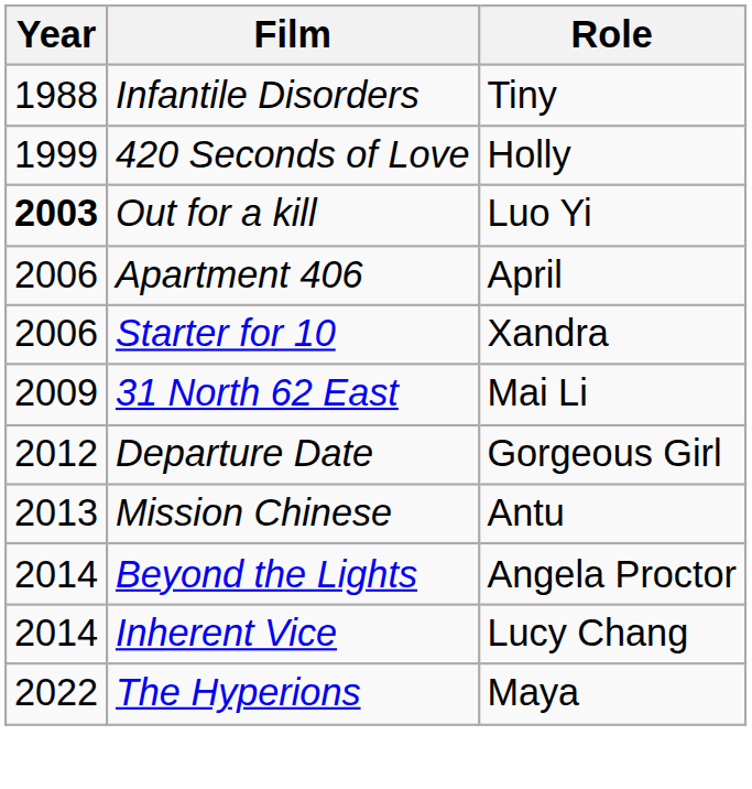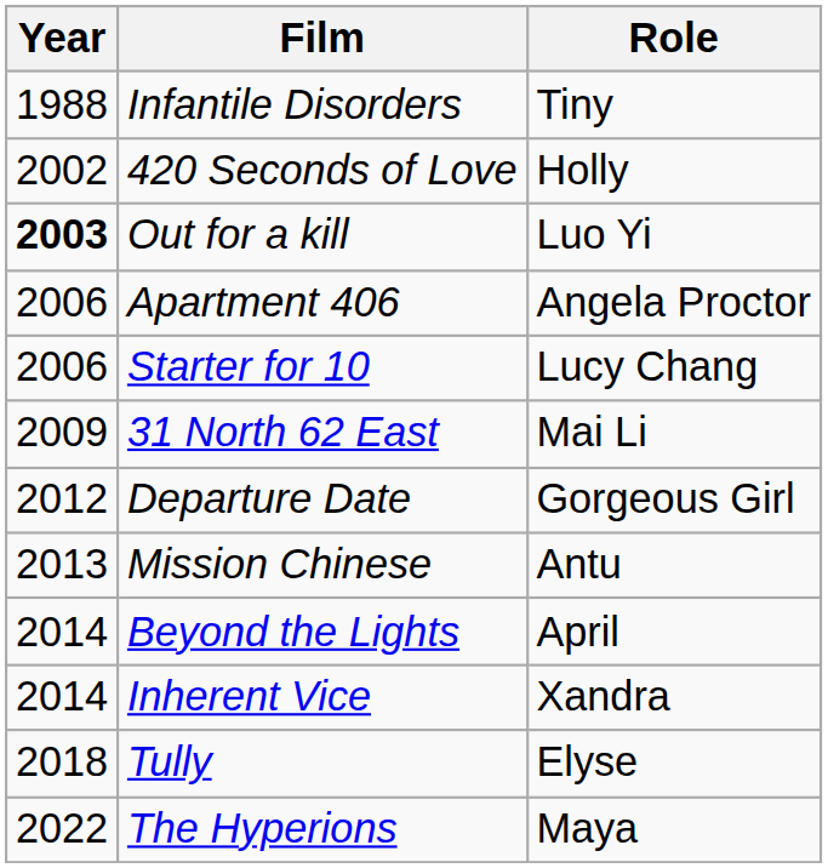420 Seconds of Love | Year: 1999 -> 2002
Apartment 406 | Role: April -> Angela Proctor
Starter for 10 | Role: Xandra -> Lucy Chang
Beyond the Lights | Role: Angela Proctor -> April
Inherent Vice | Role: Lucy Chang -> Xandra
+ row: 2018 | Tully | Elyse
